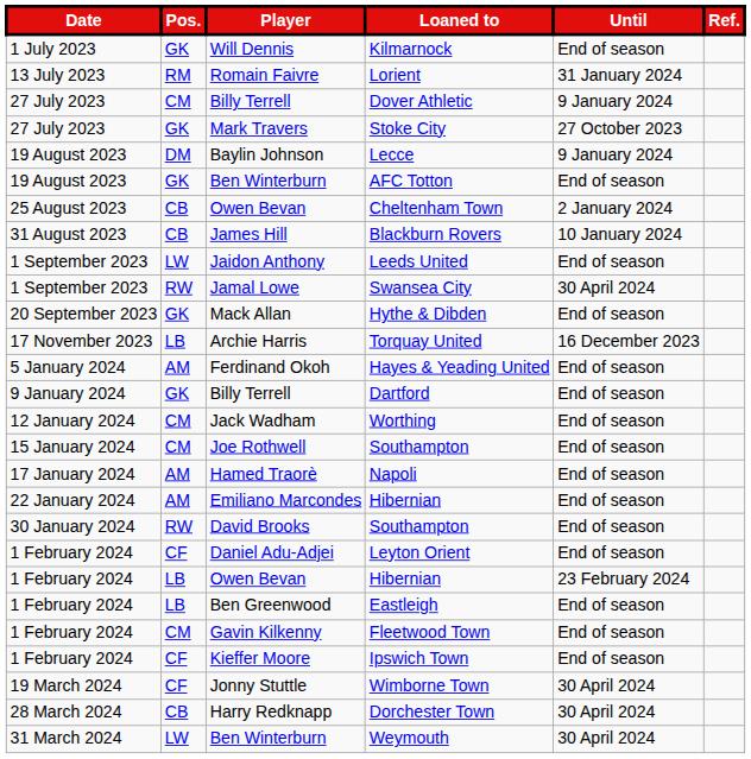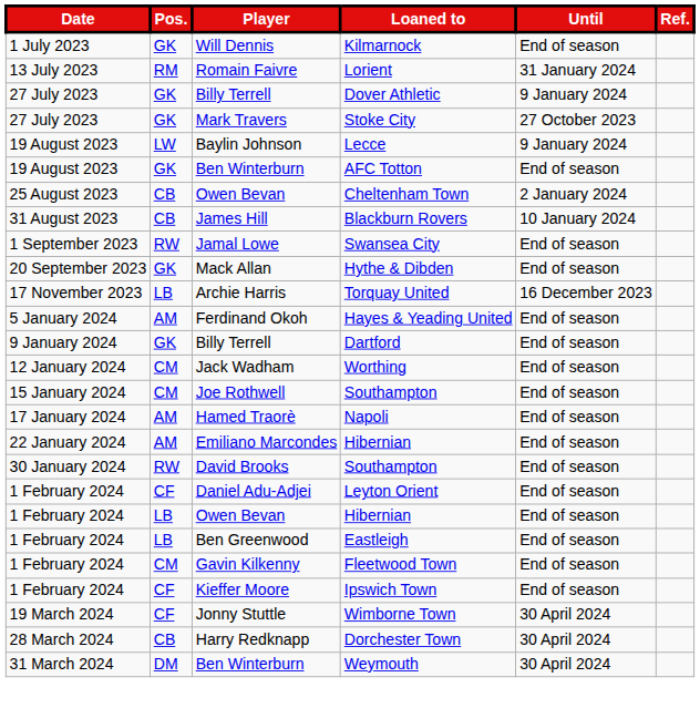Dover Athletic | Pos.: CM -> GK
Lecce | Pos.: DM -> LW
- row: 1 September 2023 | LW | Jaidon Anthony | Leeds United | End of season
Swansea City | Until: 30 April 2024 -> End of season
Owen Bevan / Hibernian | Until: 23 February 2024 -> End of season
Weymouth | Pos.: LW -> DM
